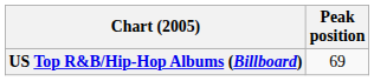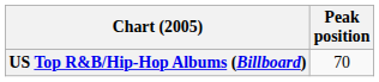US Top R&B/Hip-Hop Albums (Billboard) | Peak position: 69 -> 70
